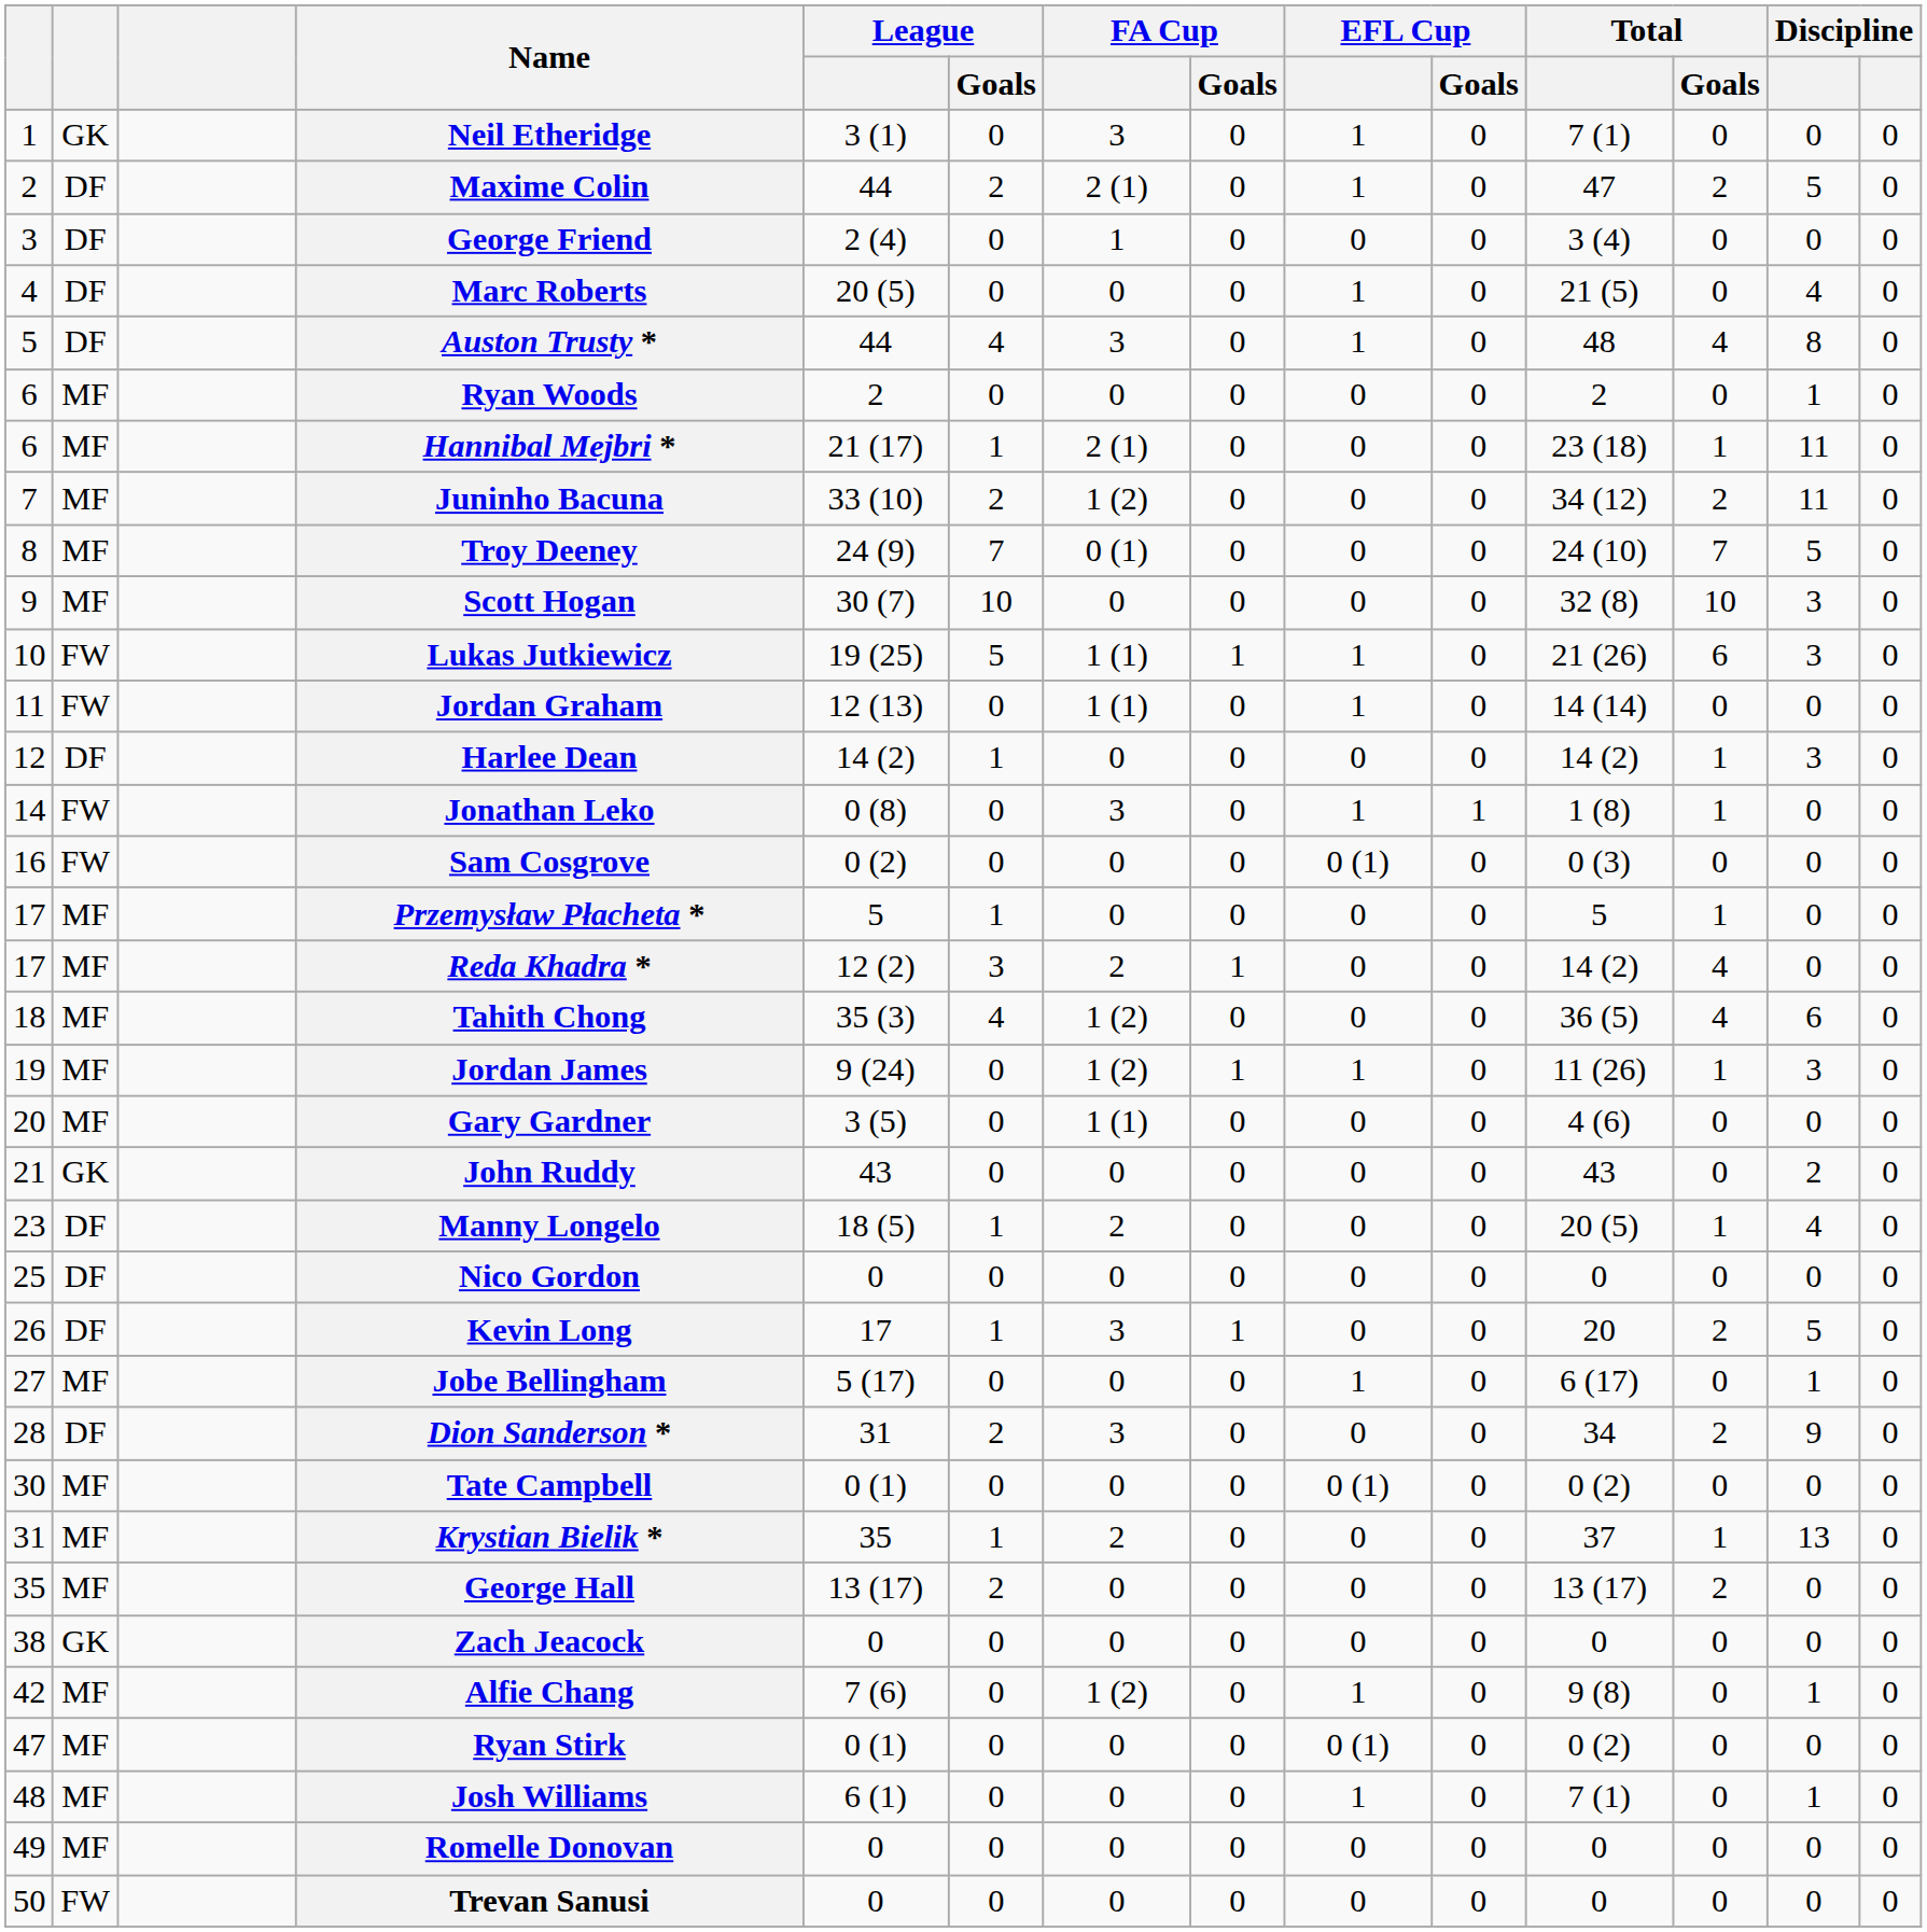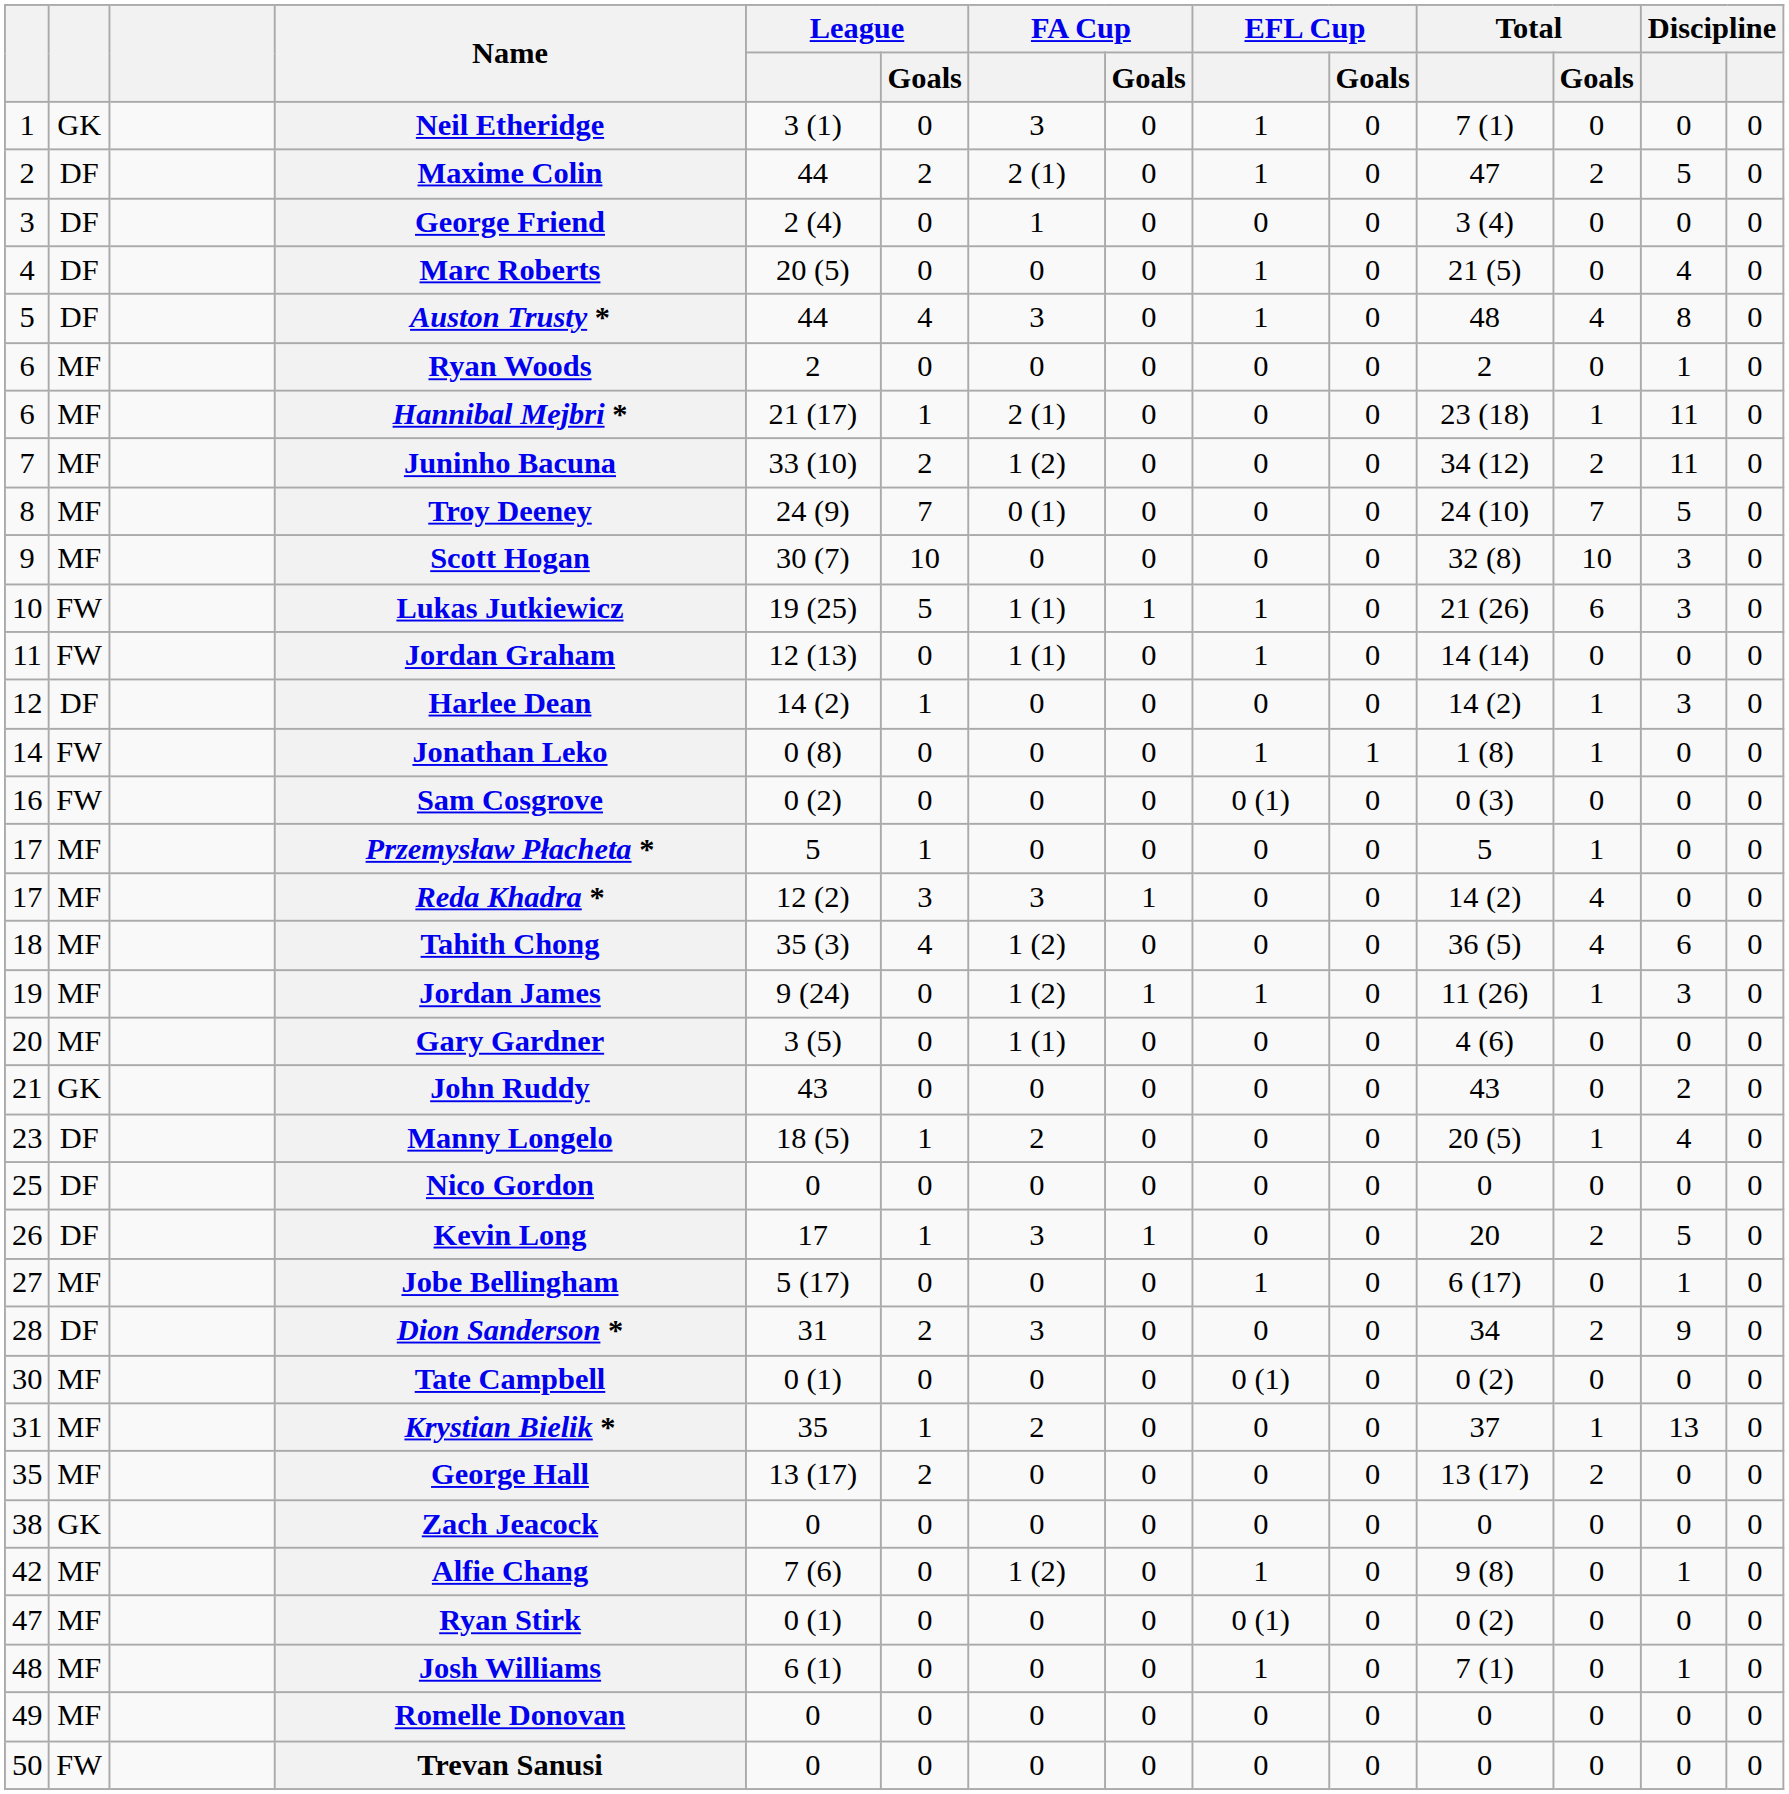Jonathan Leko | FA Cup: 3 -> 0
Reda Khadra * | FA Cup: 2 -> 3
